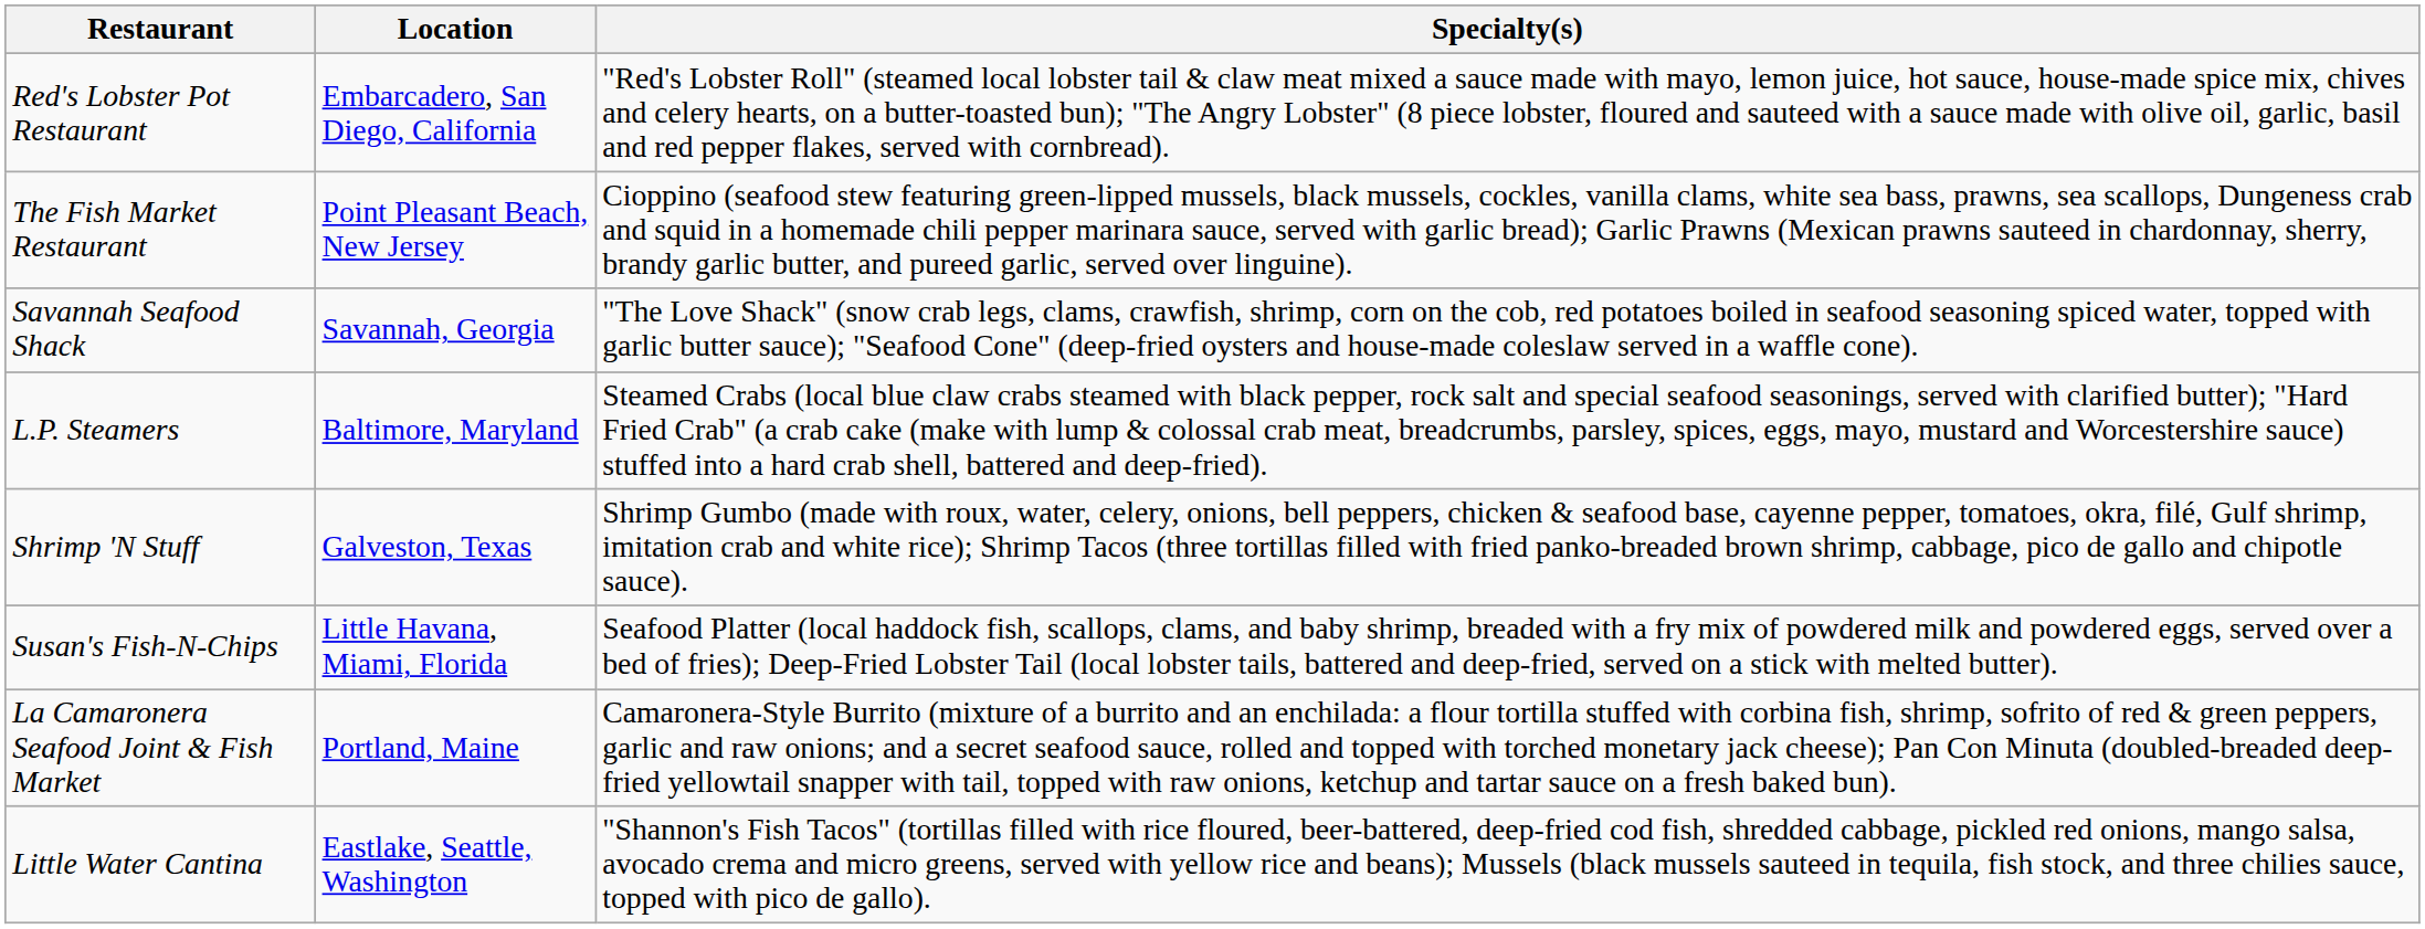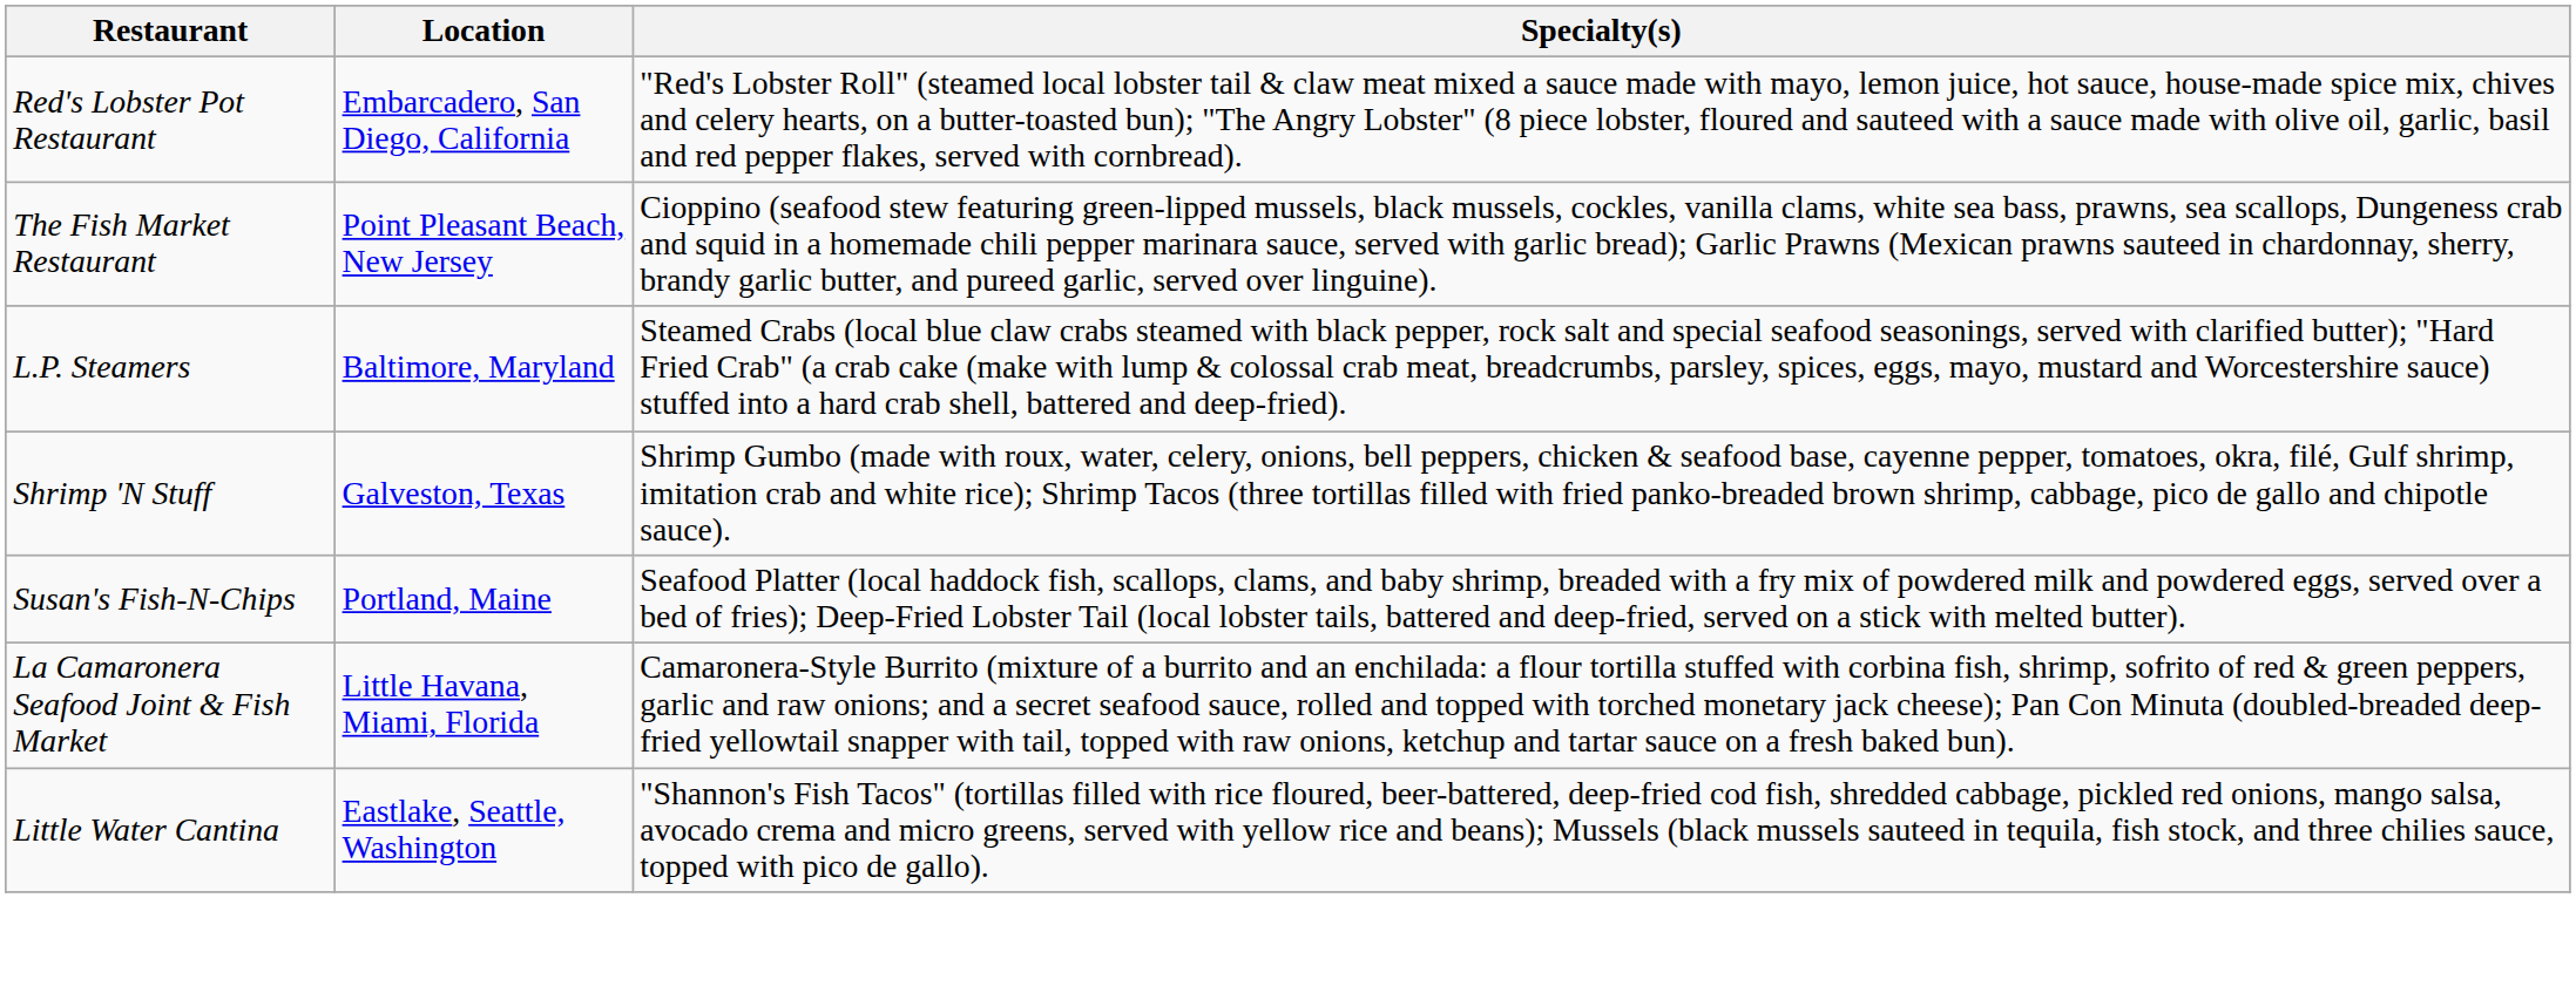- row: Savannah Seafood Shack | Savannah, Georgia | "The Love Shack" (snow crab legs, clams, crawfish, shrimp, corn on the cob, red potatoes boiled in seafood seasoning spiced water, topped with garlic butter sauce); "Seafood Cone" (deep-fried oysters and house-made coleslaw served in a waffle cone).
Susan's Fish-N-Chips | Location: Little Havana, Miami, Florida -> Portland, Maine
La Camaronera Seafood Joint & Fish Market | Location: Portland, Maine -> Little Havana, Miami, Florida
